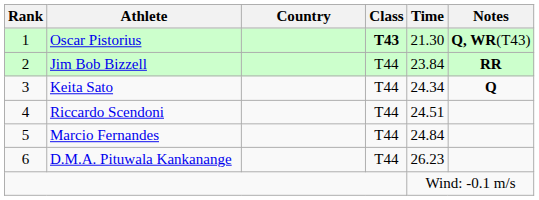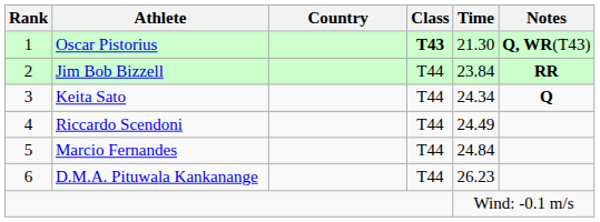Riccardo Scendoni | Time: 24.51 -> 24.49
